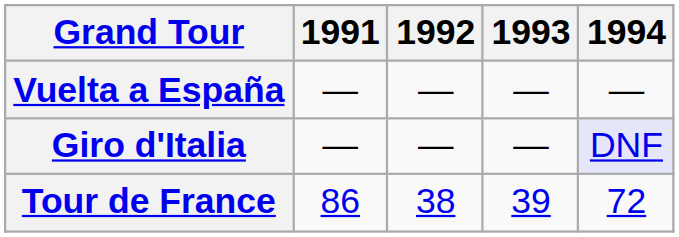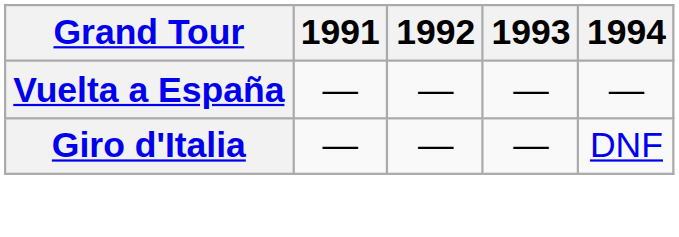Giro d'Italia | 1994: lavender background -> no background
- row: Tour de France | 86 | 38 | 39 | 72
